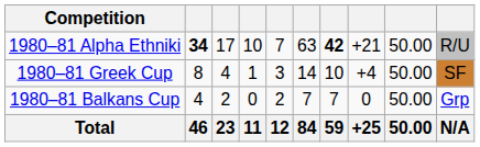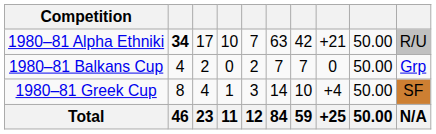1980–81 Alpha Ethniki | column 7: bold -> normal
rows swapped: 1980–81 Greek Cup <-> 1980–81 Balkans Cup
